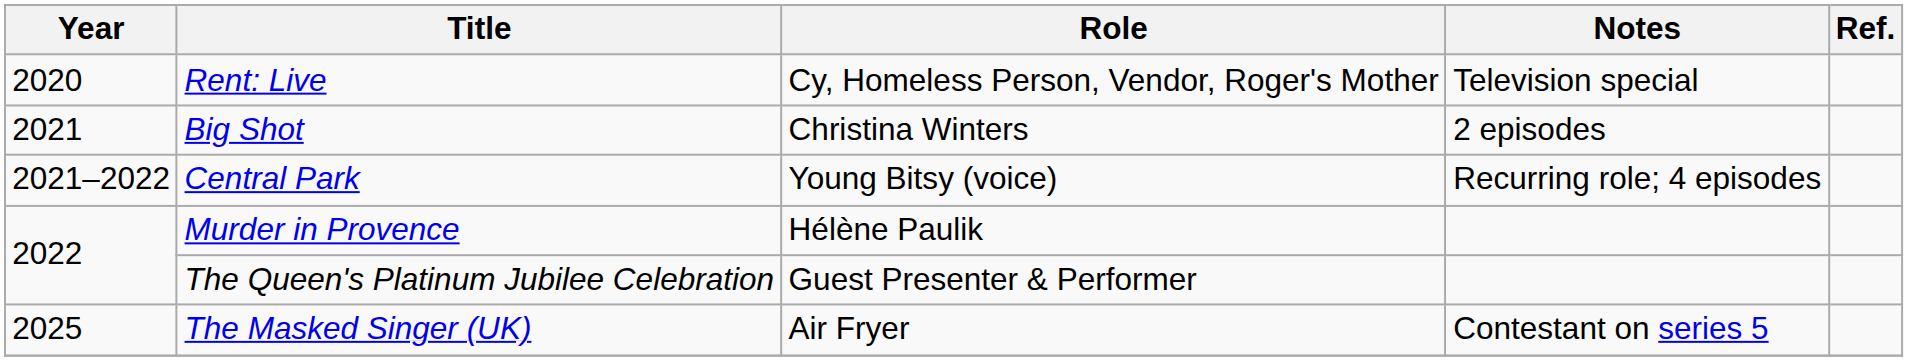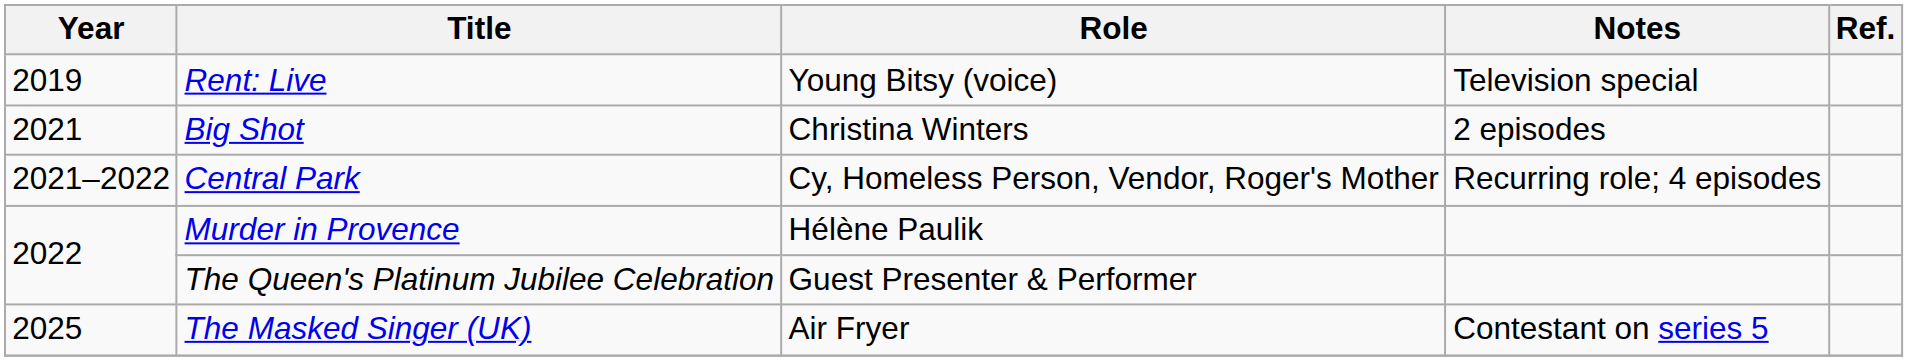Rent: Live | Year: 2020 -> 2019
Rent: Live | Role: Cy, Homeless Person, Vendor, Roger's Mother -> Young Bitsy (voice)
Central Park | Role: Young Bitsy (voice) -> Cy, Homeless Person, Vendor, Roger's Mother
